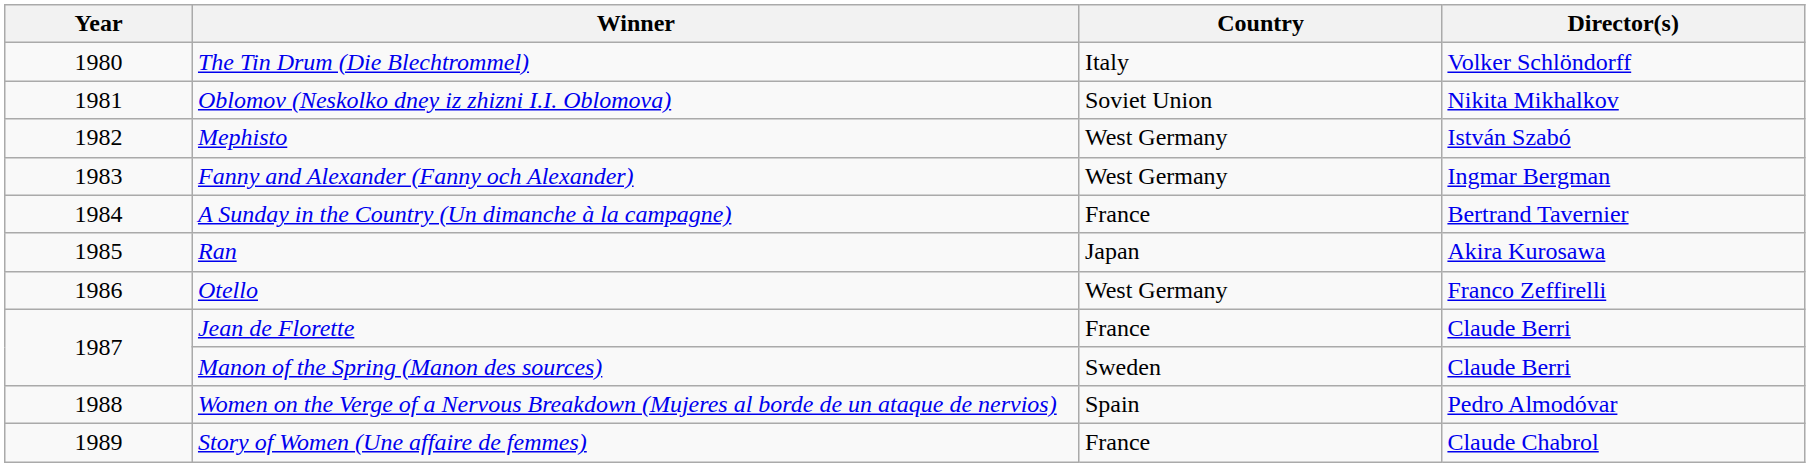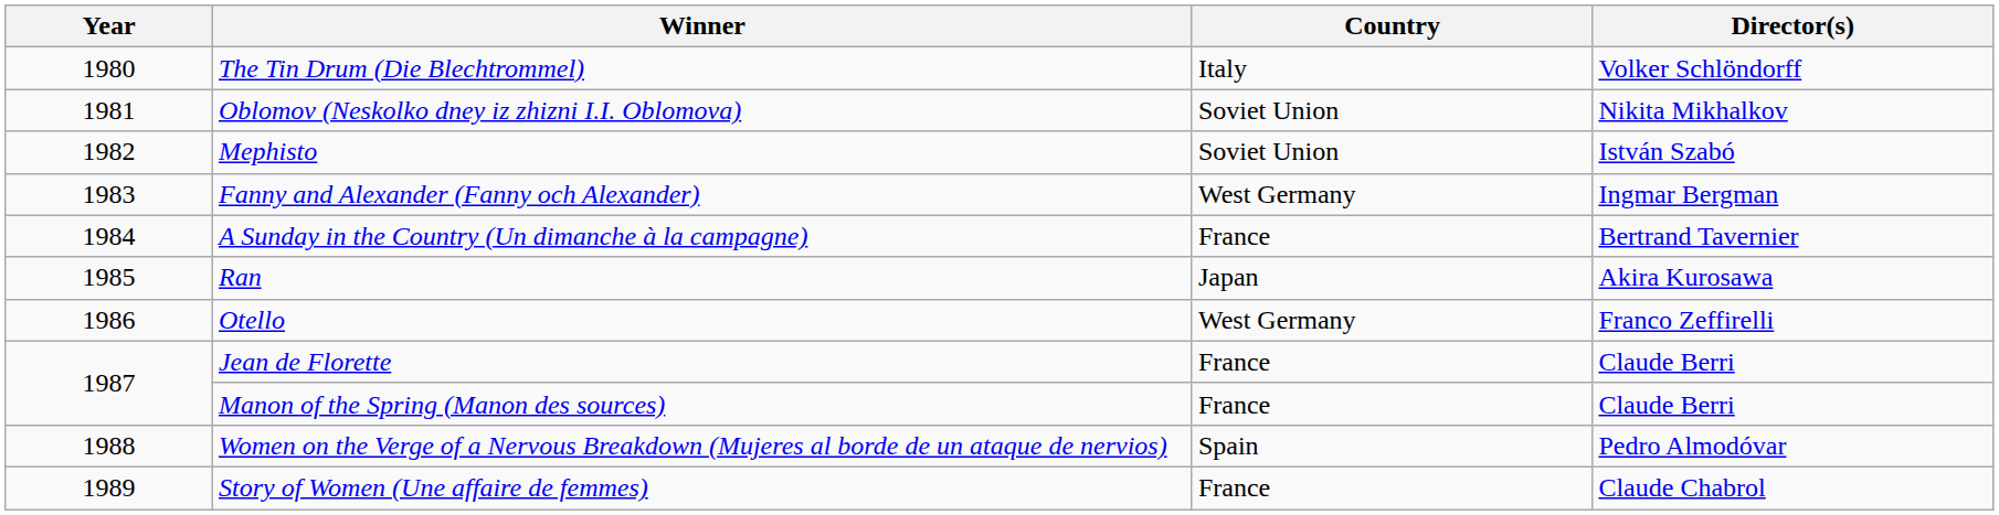Mephisto | Country: West Germany -> Soviet Union
Manon of the Spring (Manon des sources) | Country: Sweden -> France
